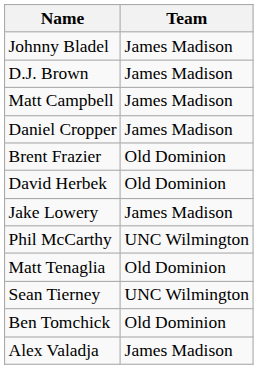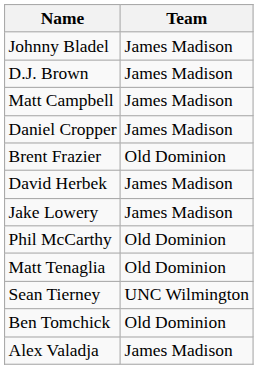David Herbek | Team: Old Dominion -> James Madison
Phil McCarthy | Team: UNC Wilmington -> Old Dominion
